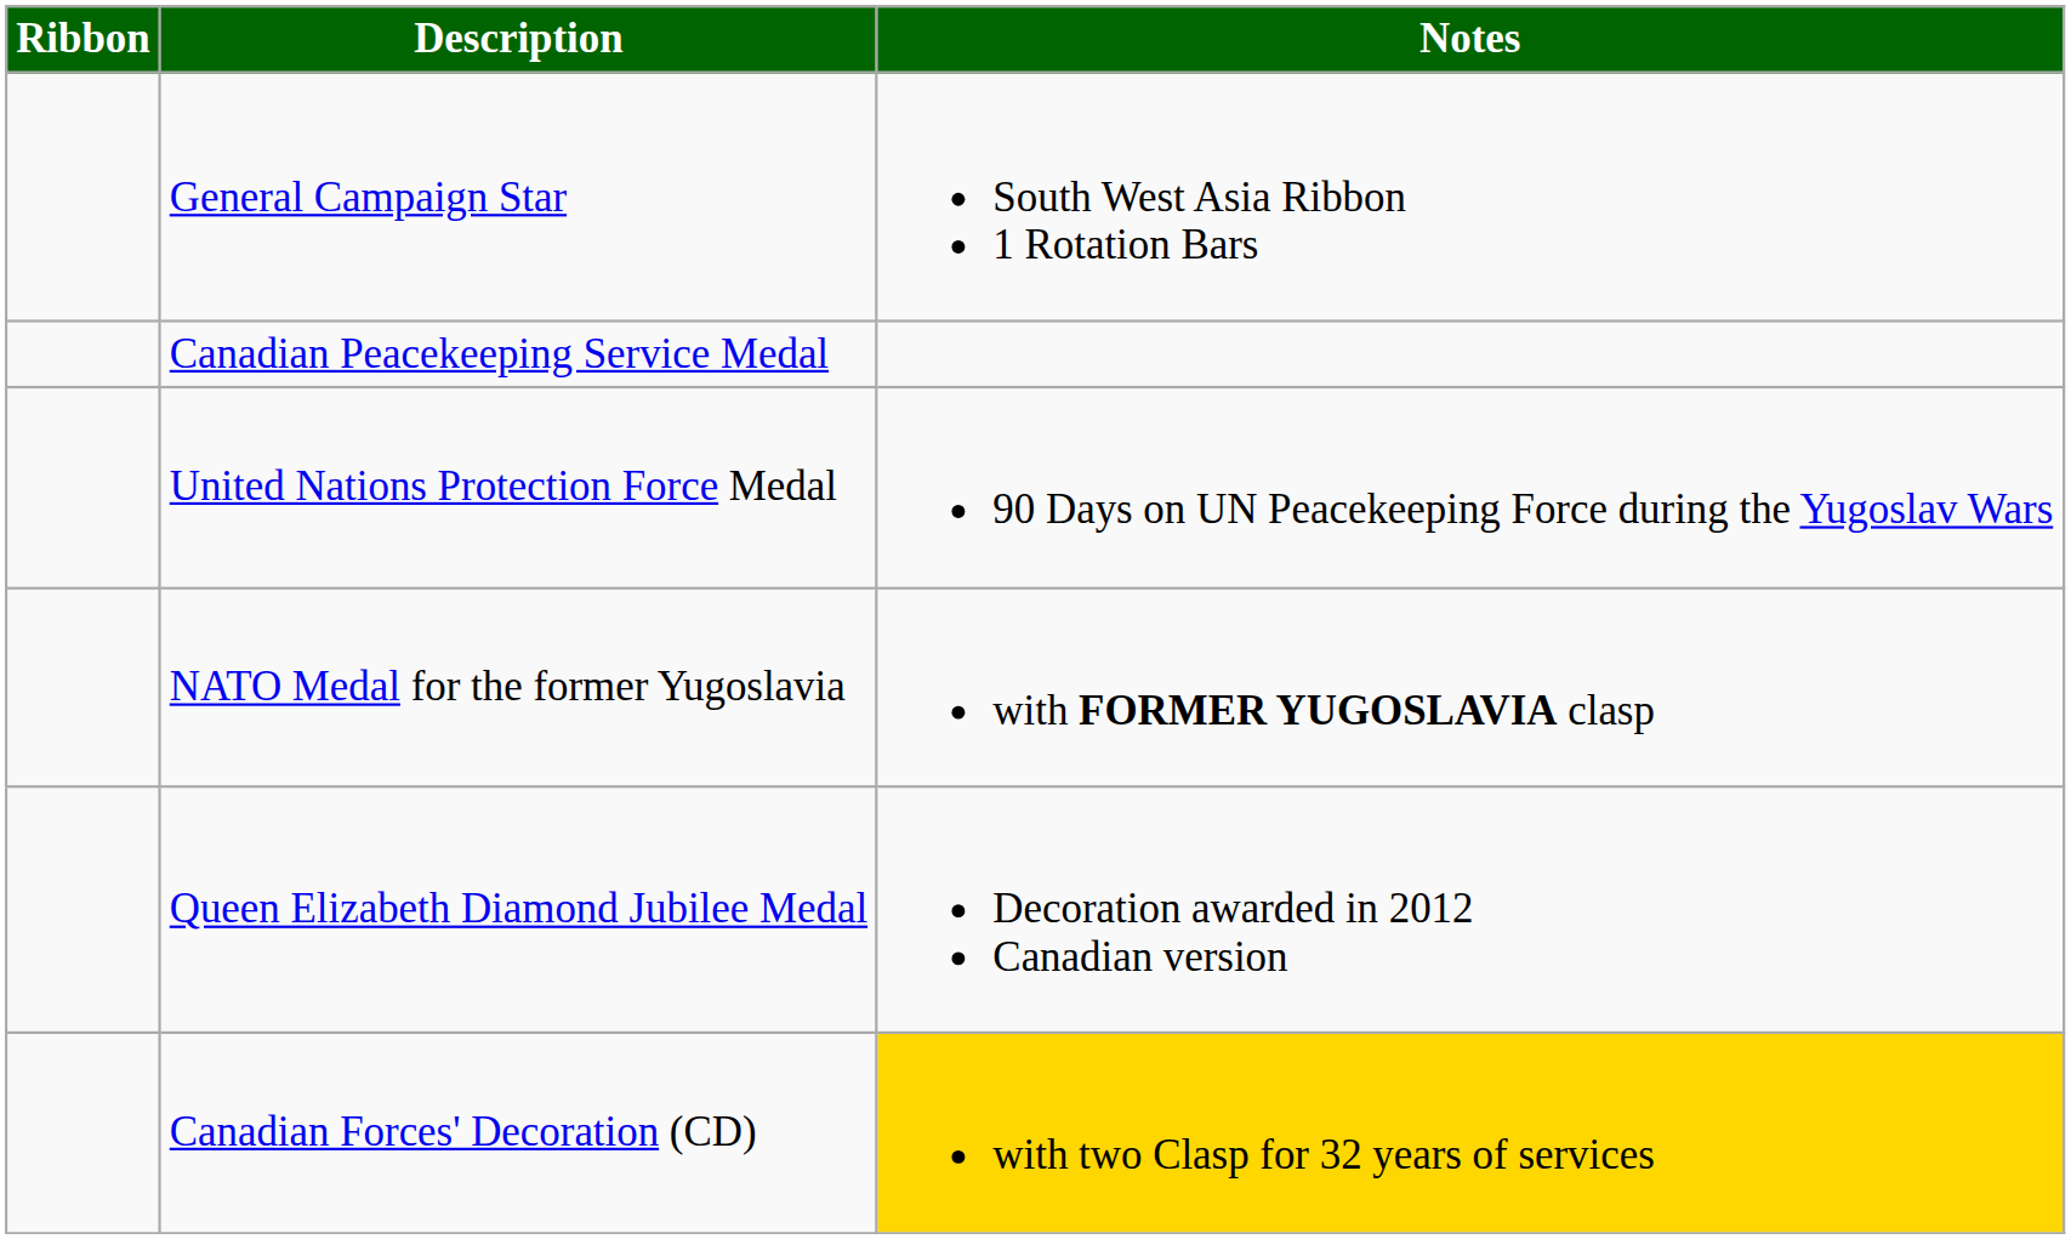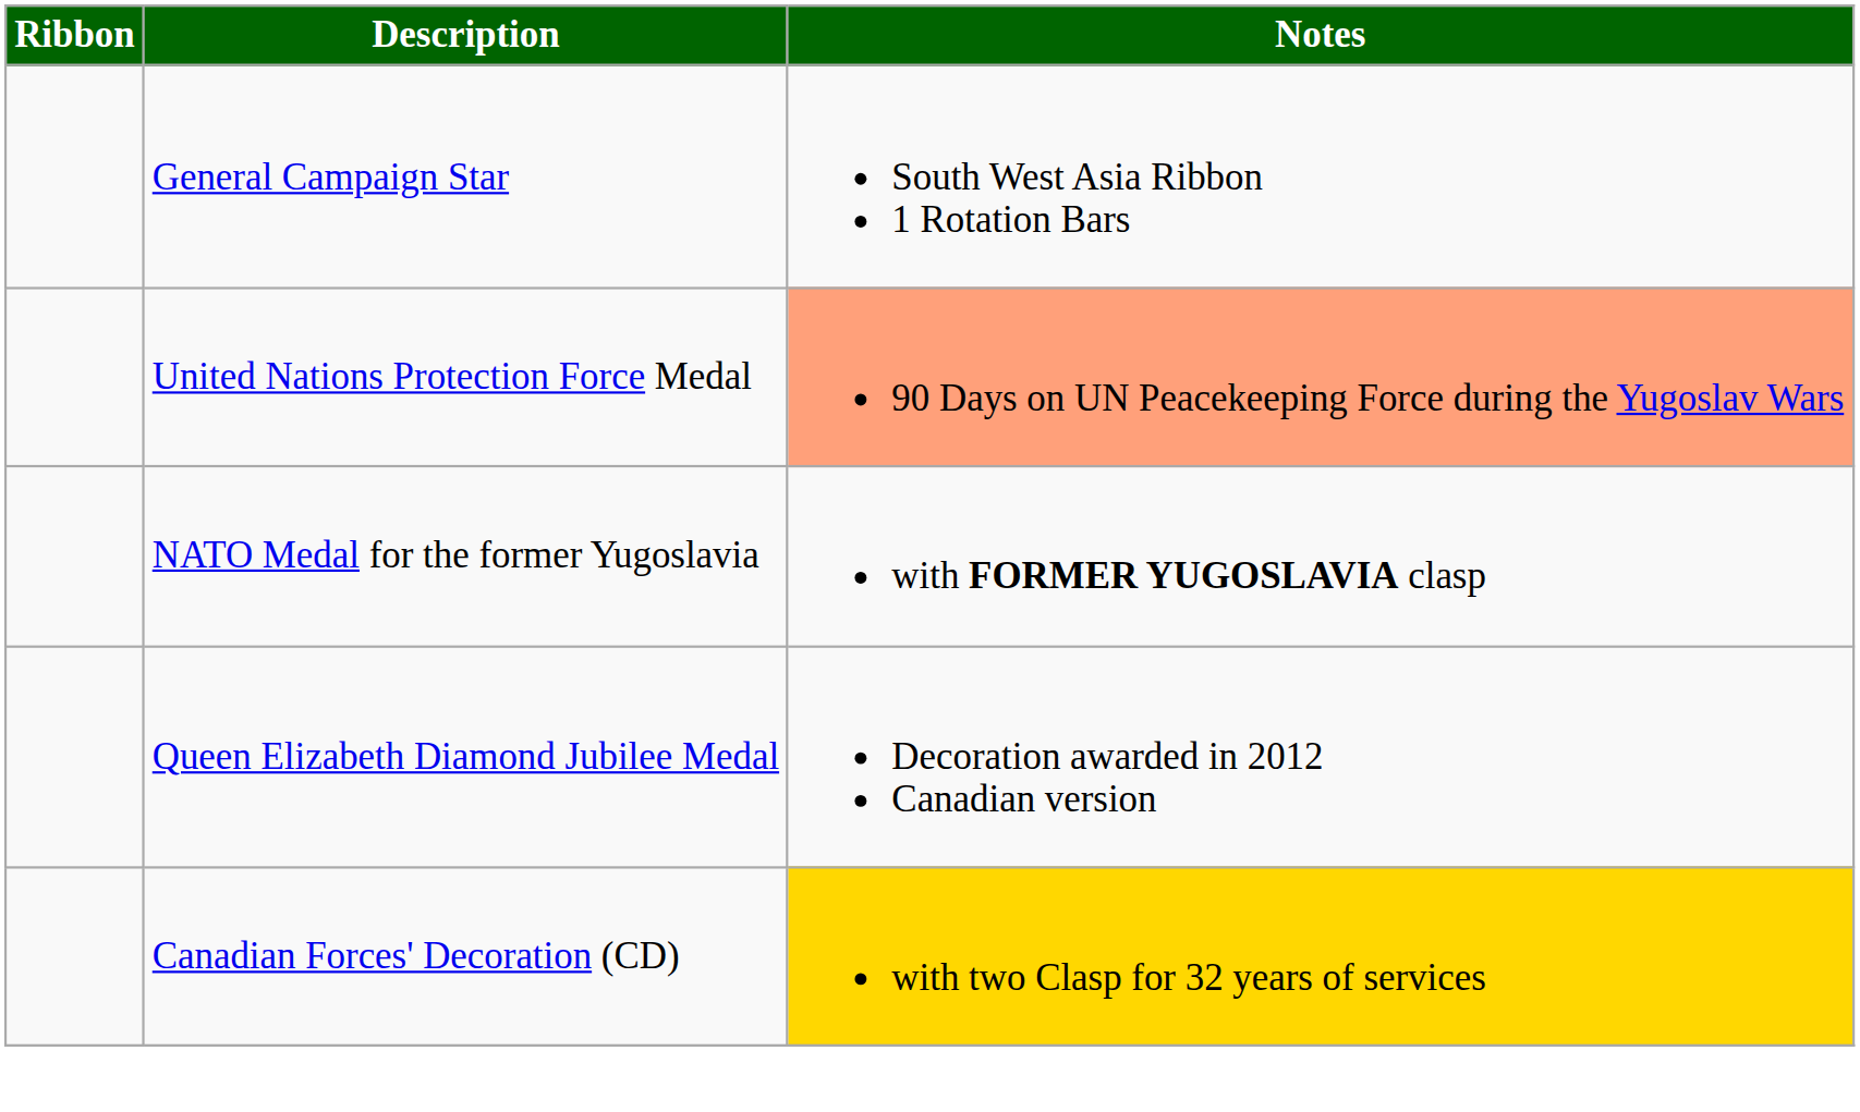- row: Canadian Peacekeeping Service Medal
United Nations Protection Force Medal | Notes: no background -> lightsalmon background
